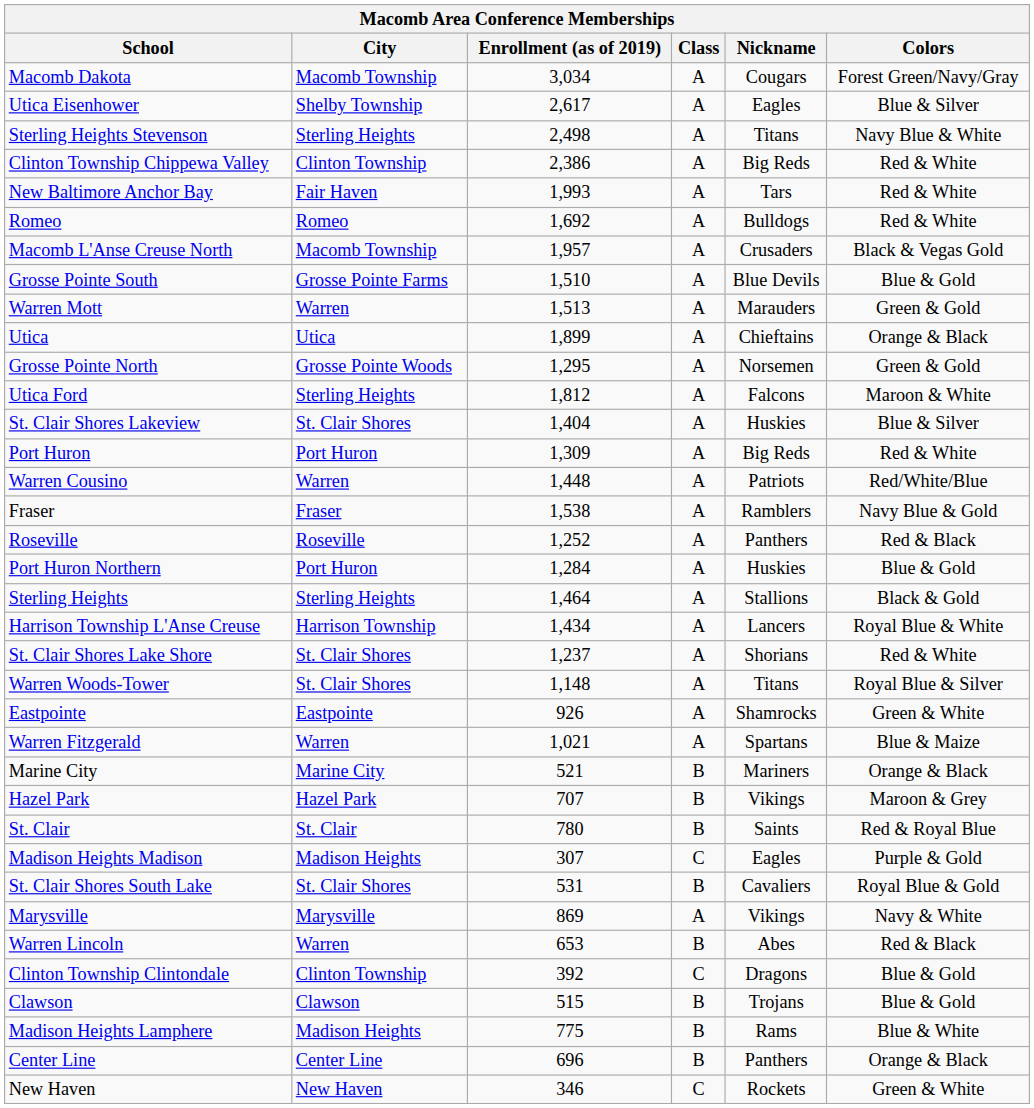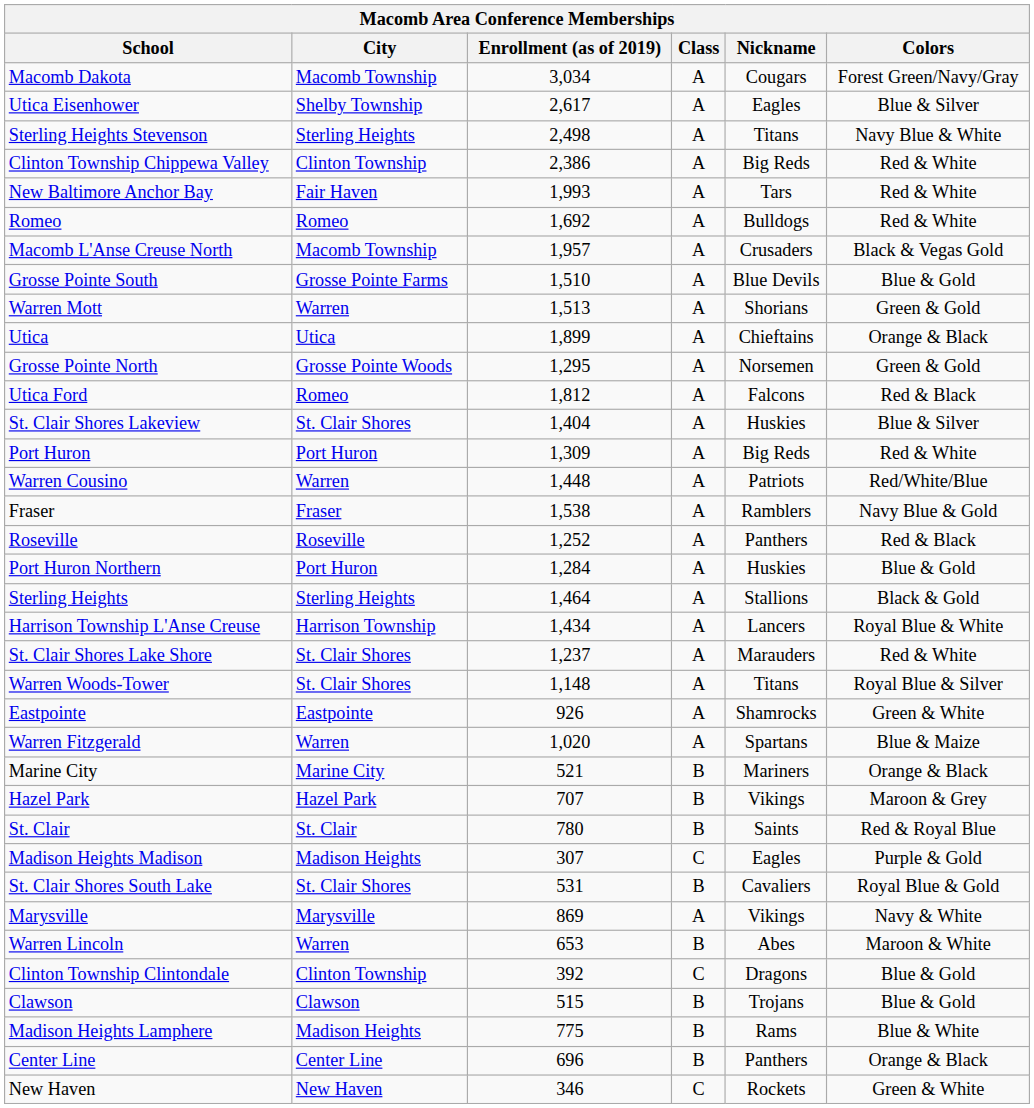Warren Mott | Nickname: Marauders -> Shorians
Utica Ford | City: Sterling Heights -> Romeo
Utica Ford | Colors: Maroon & White -> Red & Black
St. Clair Shores Lake Shore | Nickname: Shorians -> Marauders
Warren Fitzgerald | Enrollment (as of 2019): 1,021 -> 1,020
Warren Lincoln | Colors: Red & Black -> Maroon & White
